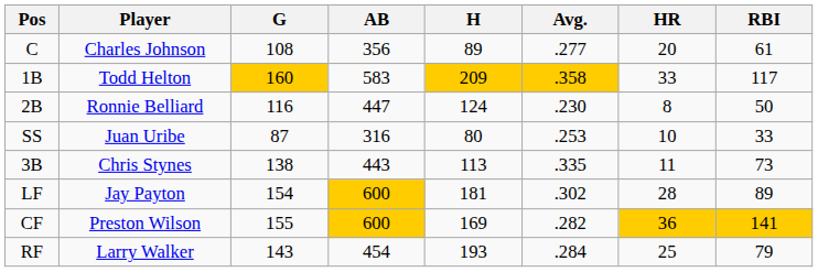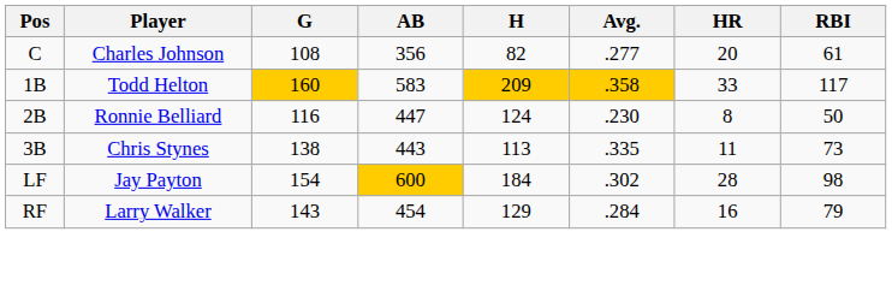C | H: 89 -> 82
- row: SS | Juan Uribe | 87 | 316 | 80 | .253 | 10 | 33
LF | H: 181 -> 184
LF | RBI: 89 -> 98
- row: CF | Preston Wilson | 155 | 600 | 169 | .282 | 36 | 141
RF | H: 193 -> 129
RF | HR: 25 -> 16
